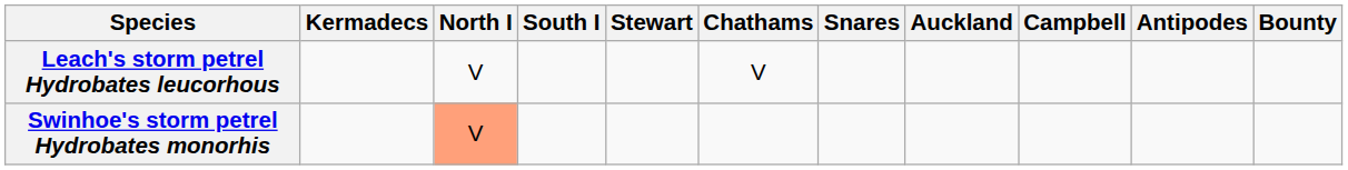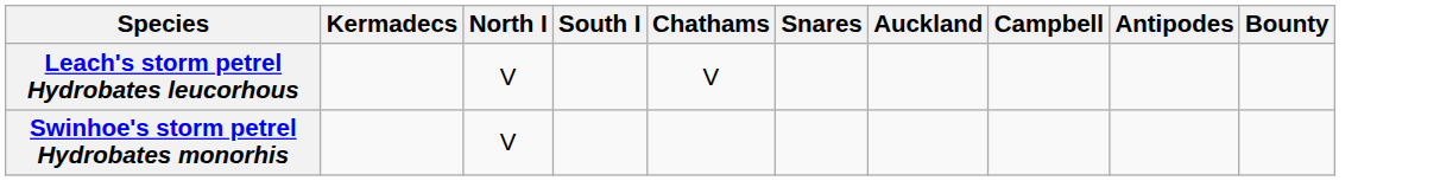- column: Stewart
Swinhoe's storm petrel Hydrobates monorhis | North I: lightsalmon background -> no background
